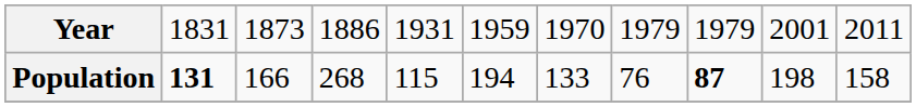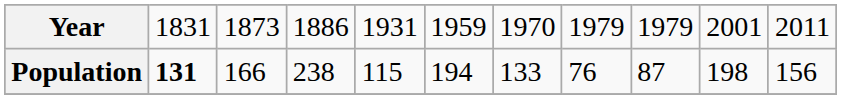Population | column 4: 268 -> 238
Population | column 9: bold -> normal
Population | column 11: 158 -> 156
